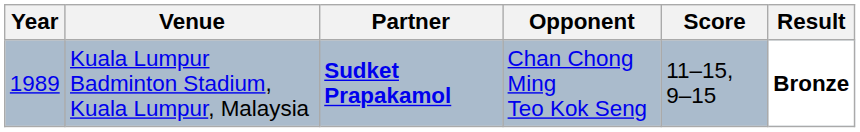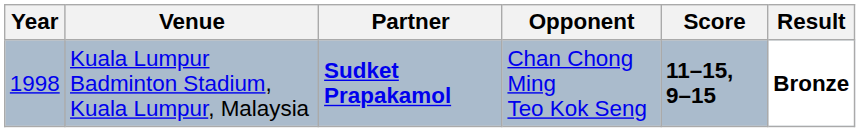Kuala Lumpur Badminton Stadium, Kuala Lumpur, Malaysia | Year: 1989 -> 1998
Kuala Lumpur Badminton Stadium, Kuala Lumpur, Malaysia | Score: normal -> bold
